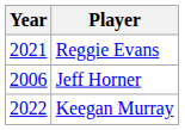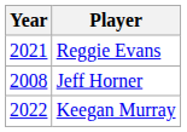Jeff Horner | Year: 2006 -> 2008
